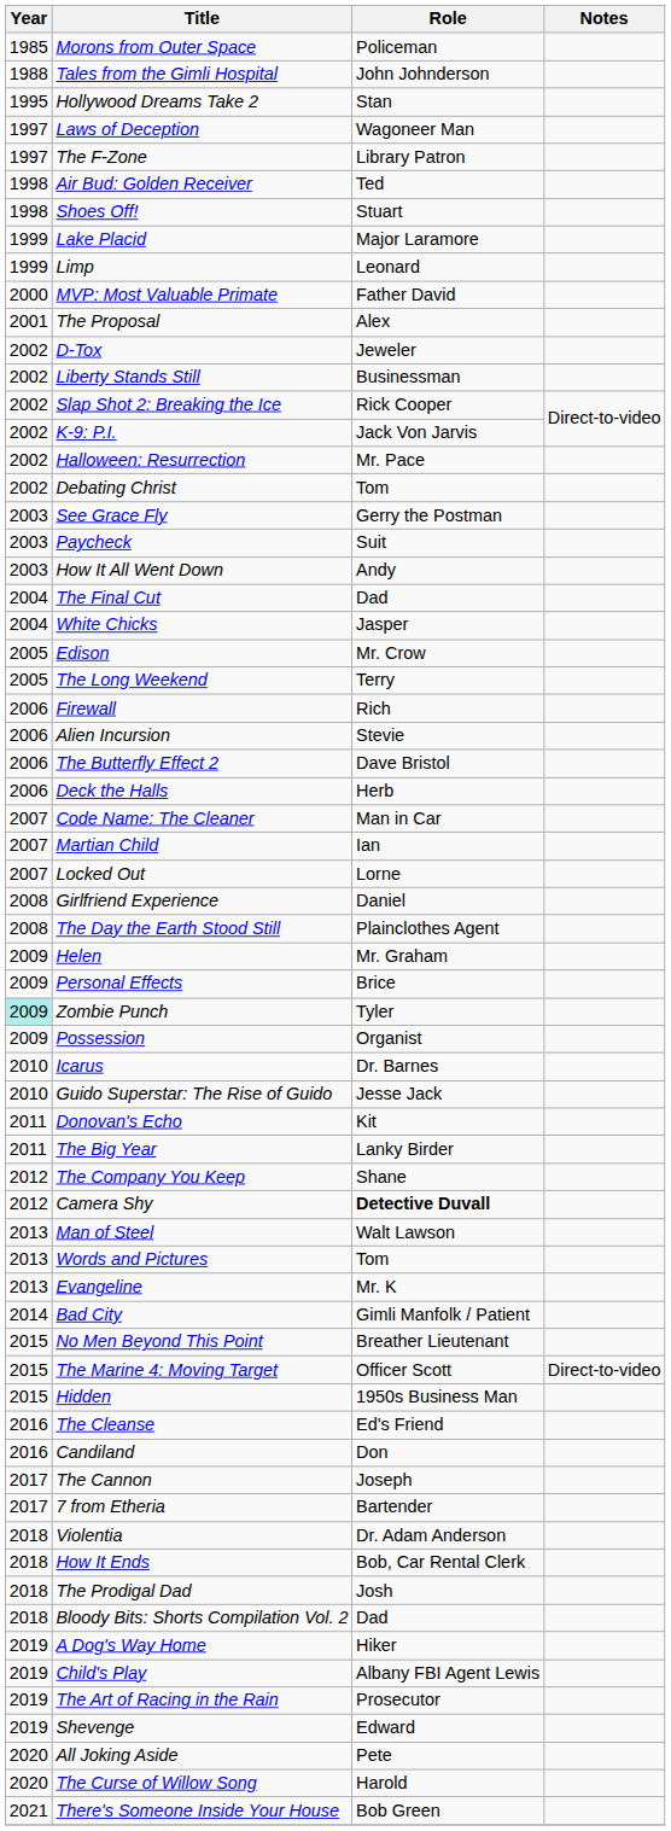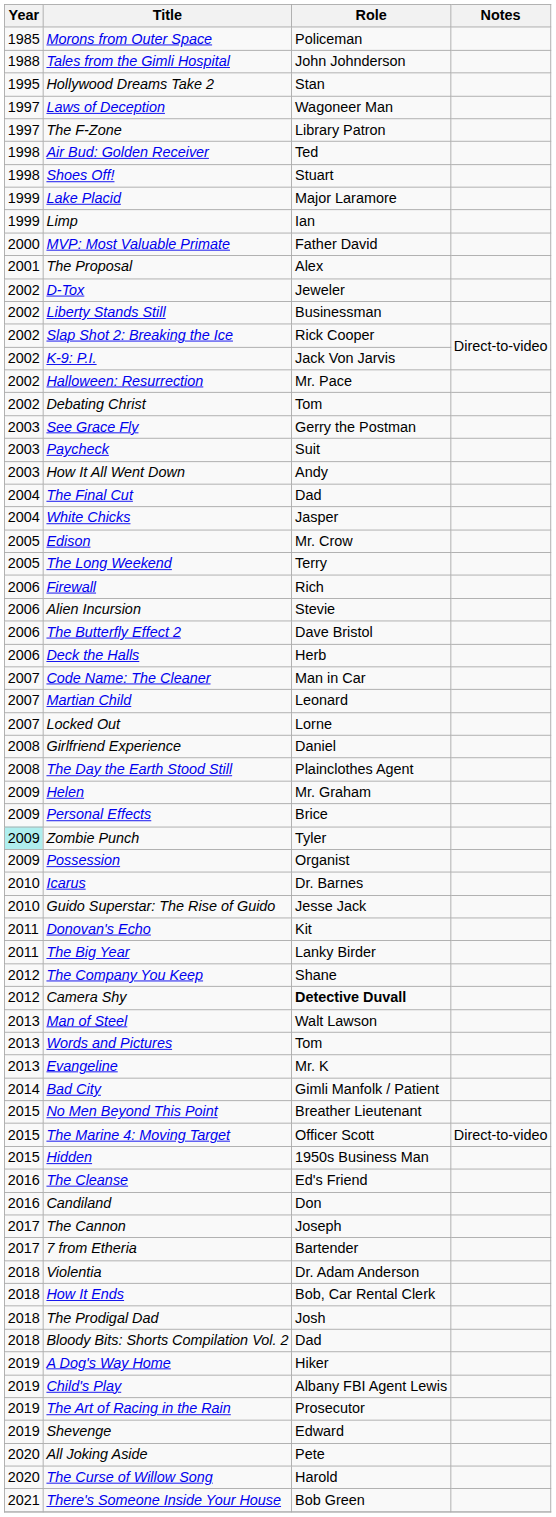Limp | Role: Leonard -> Ian
Martian Child | Role: Ian -> Leonard
